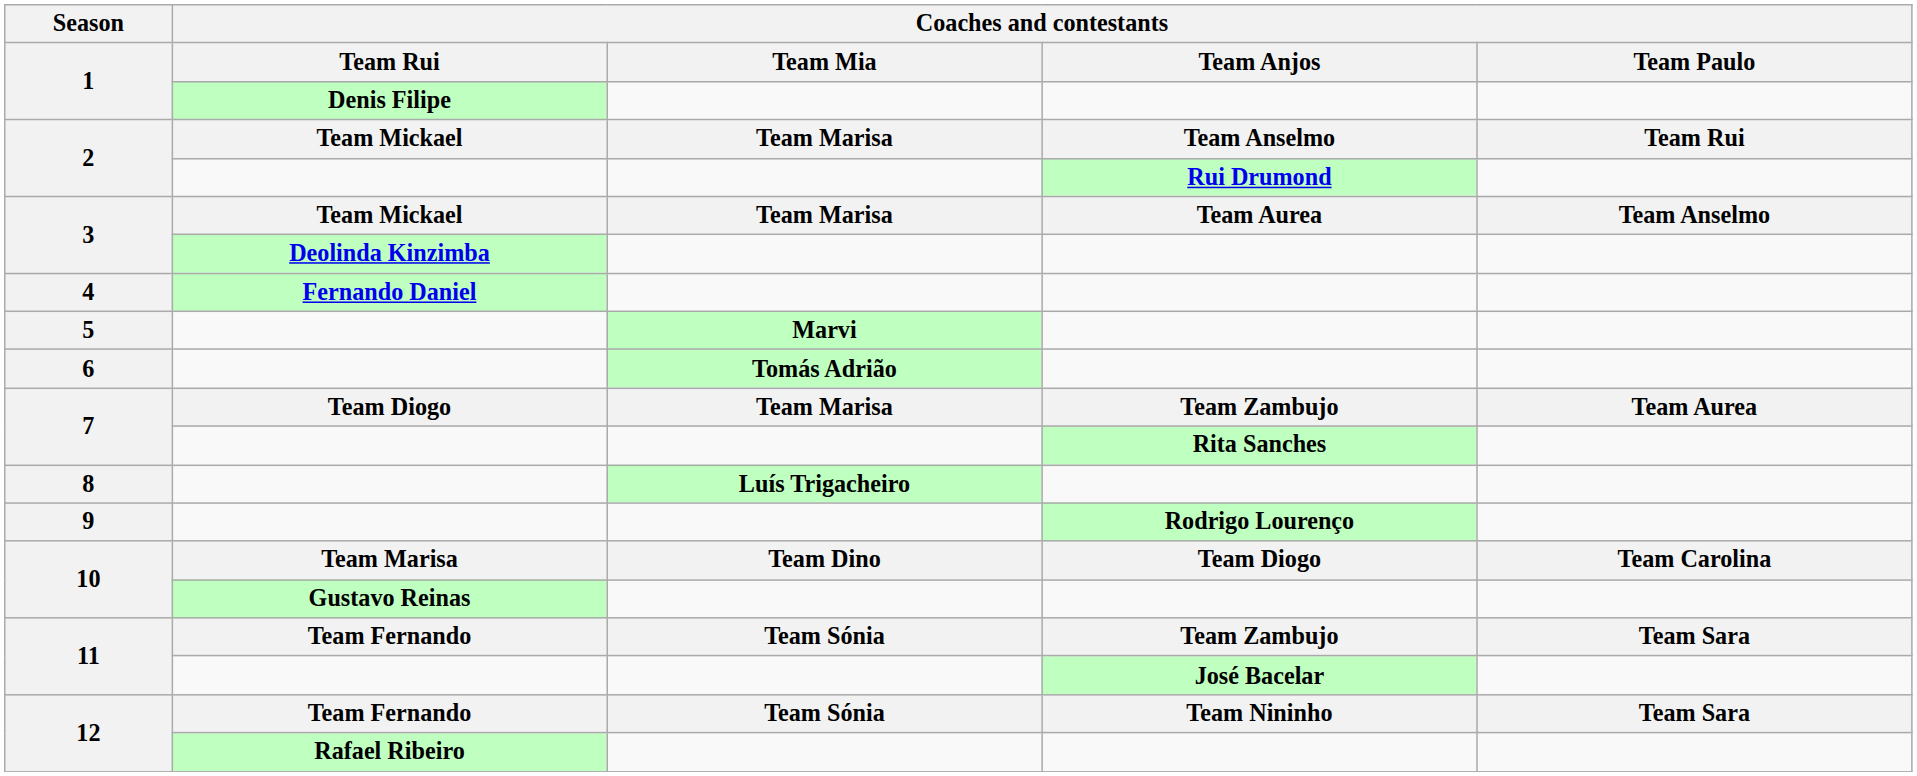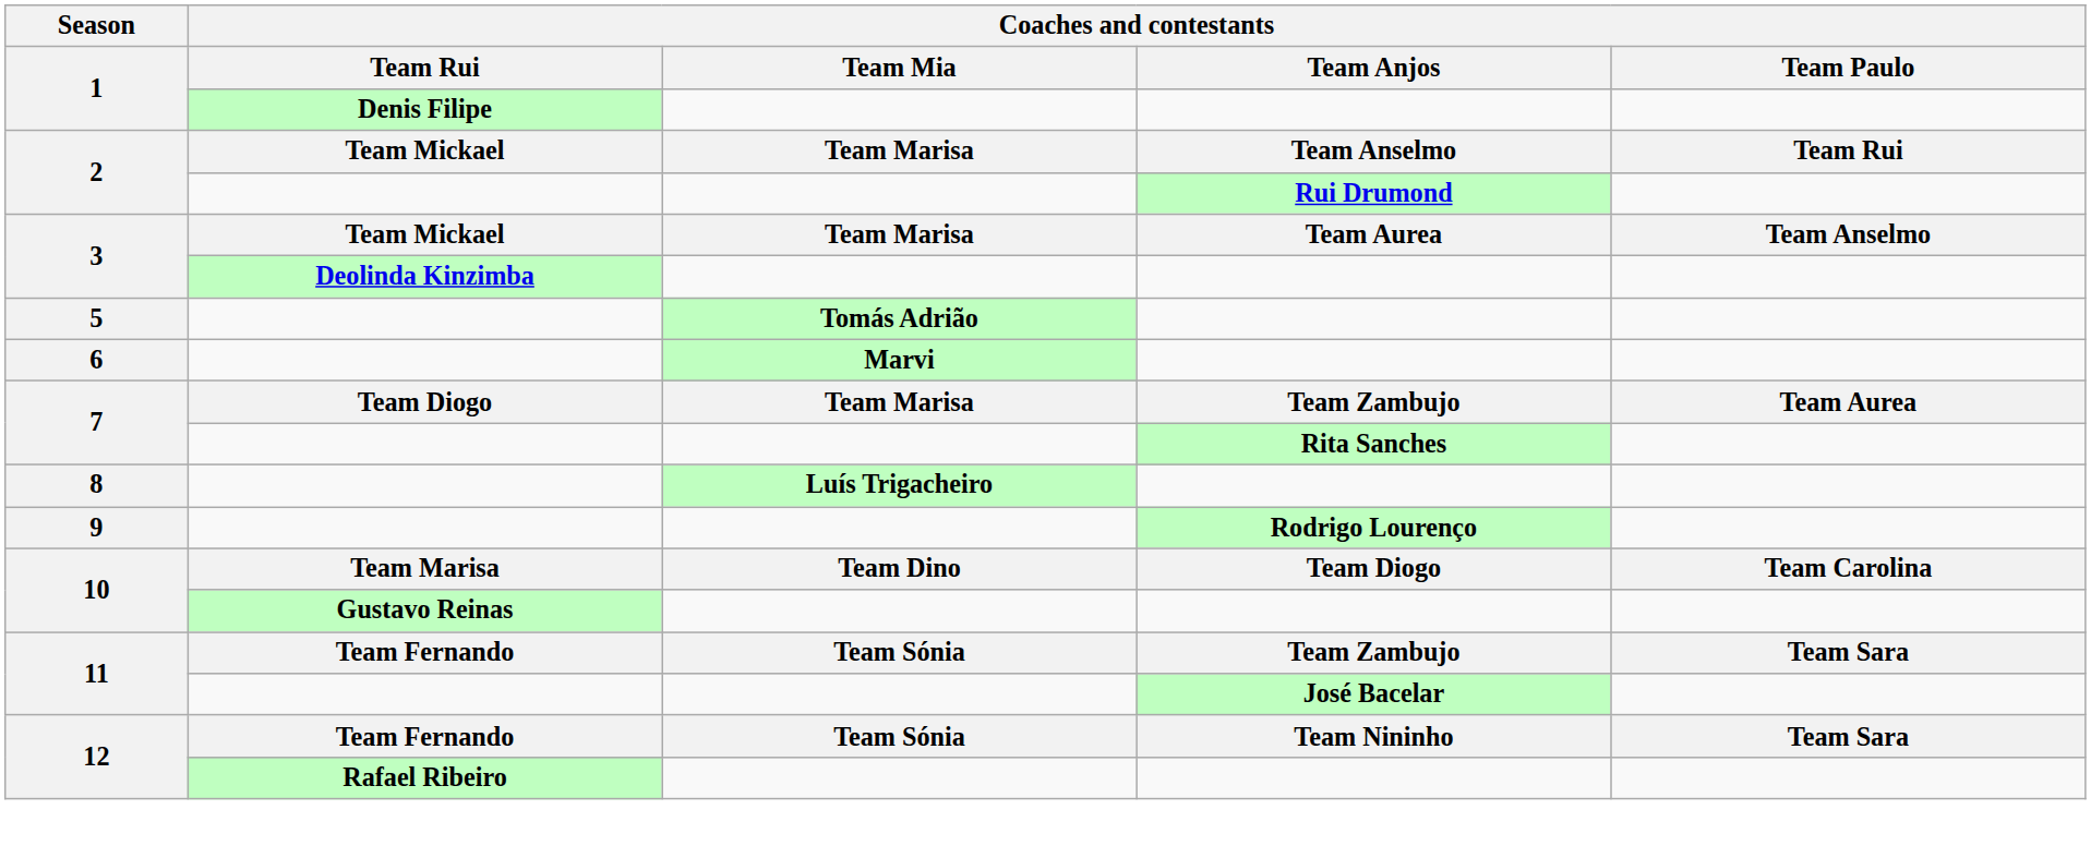- row: 4 | Fernando Daniel
5 | Coaches and contestants / Team Mia: Marvi -> Tomás Adrião
6 | Coaches and contestants / Team Mia: Tomás Adrião -> Marvi
